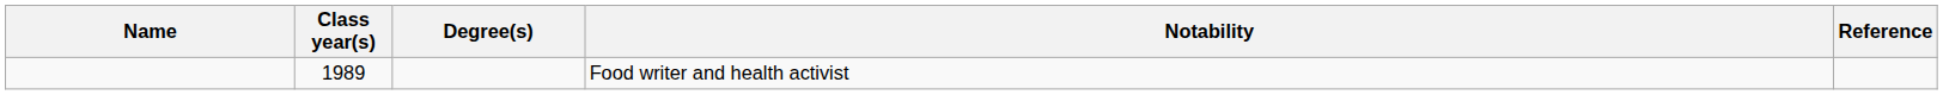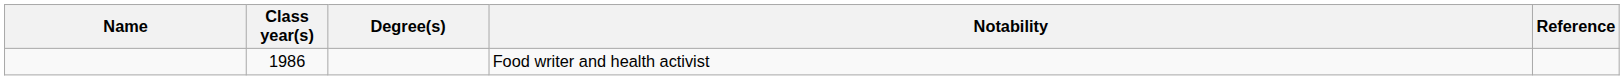Food writer and health activist | Class year(s): 1989 -> 1986
